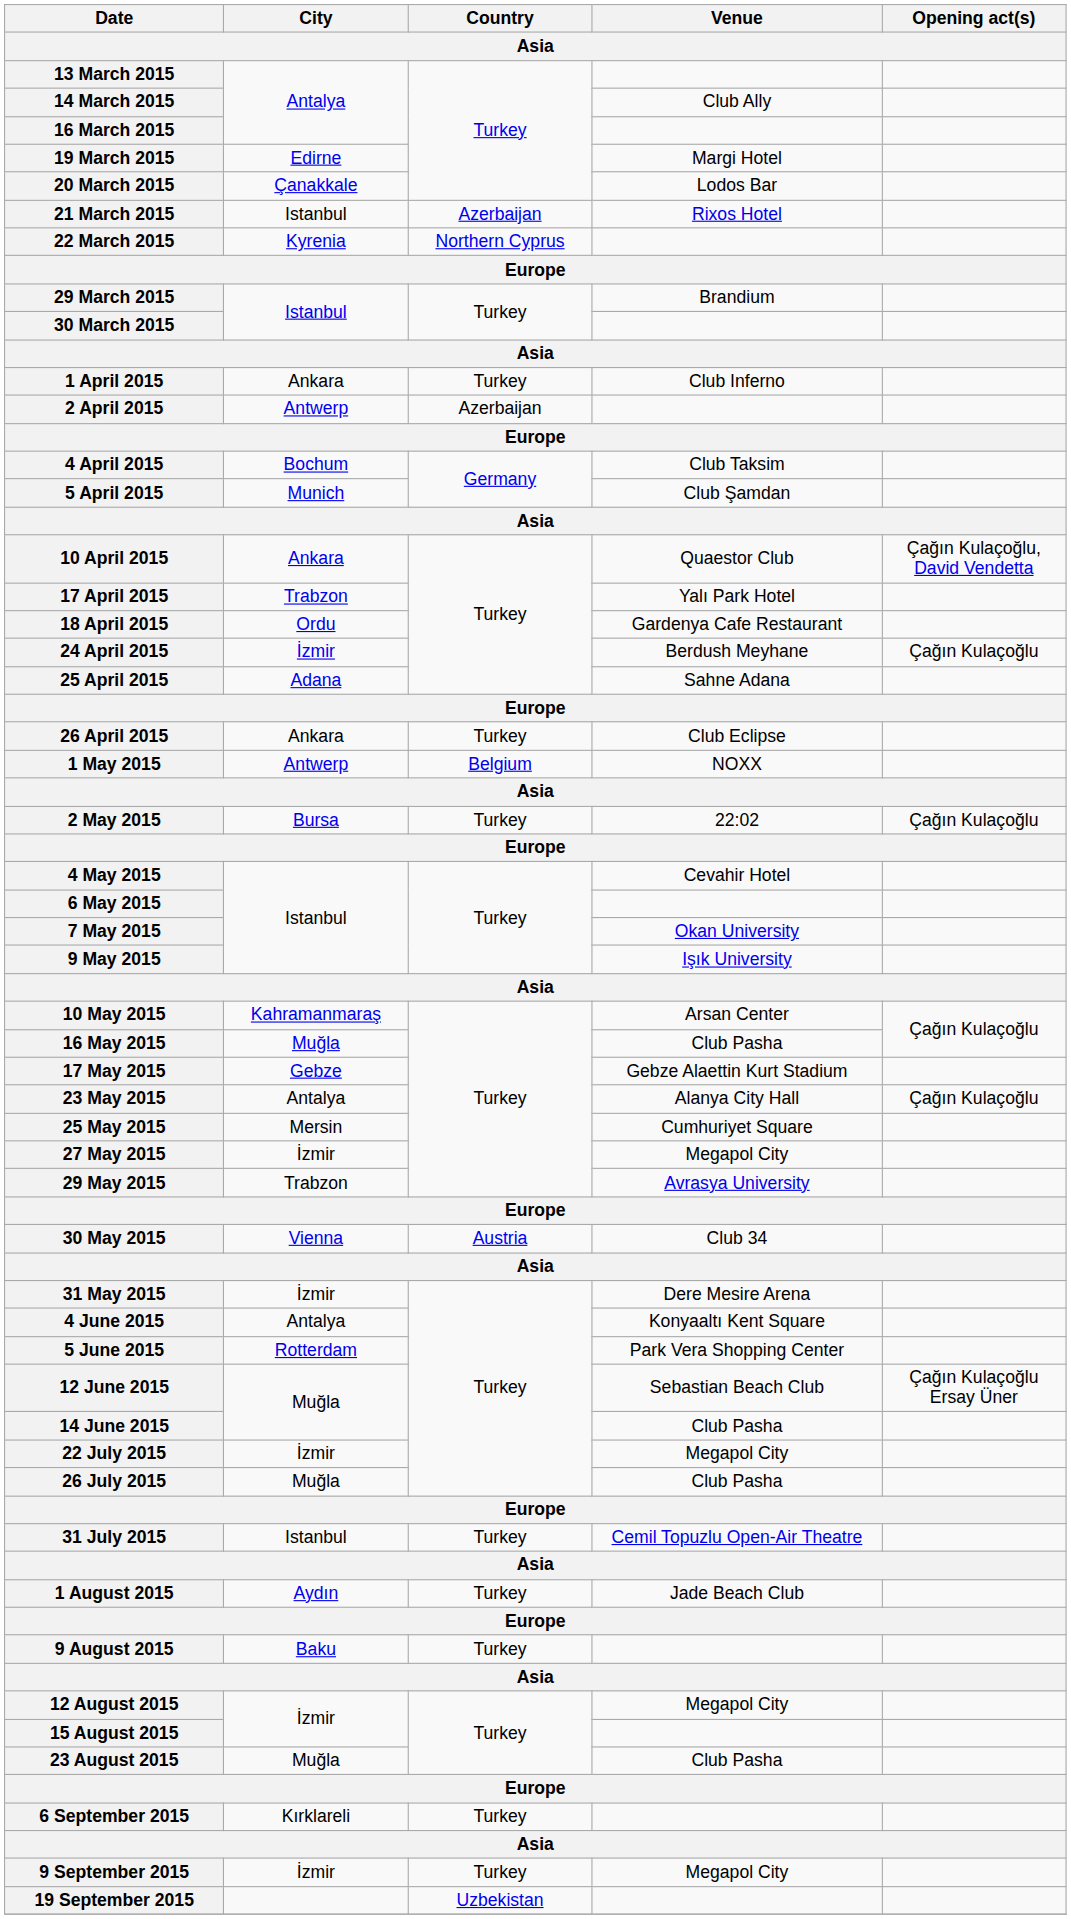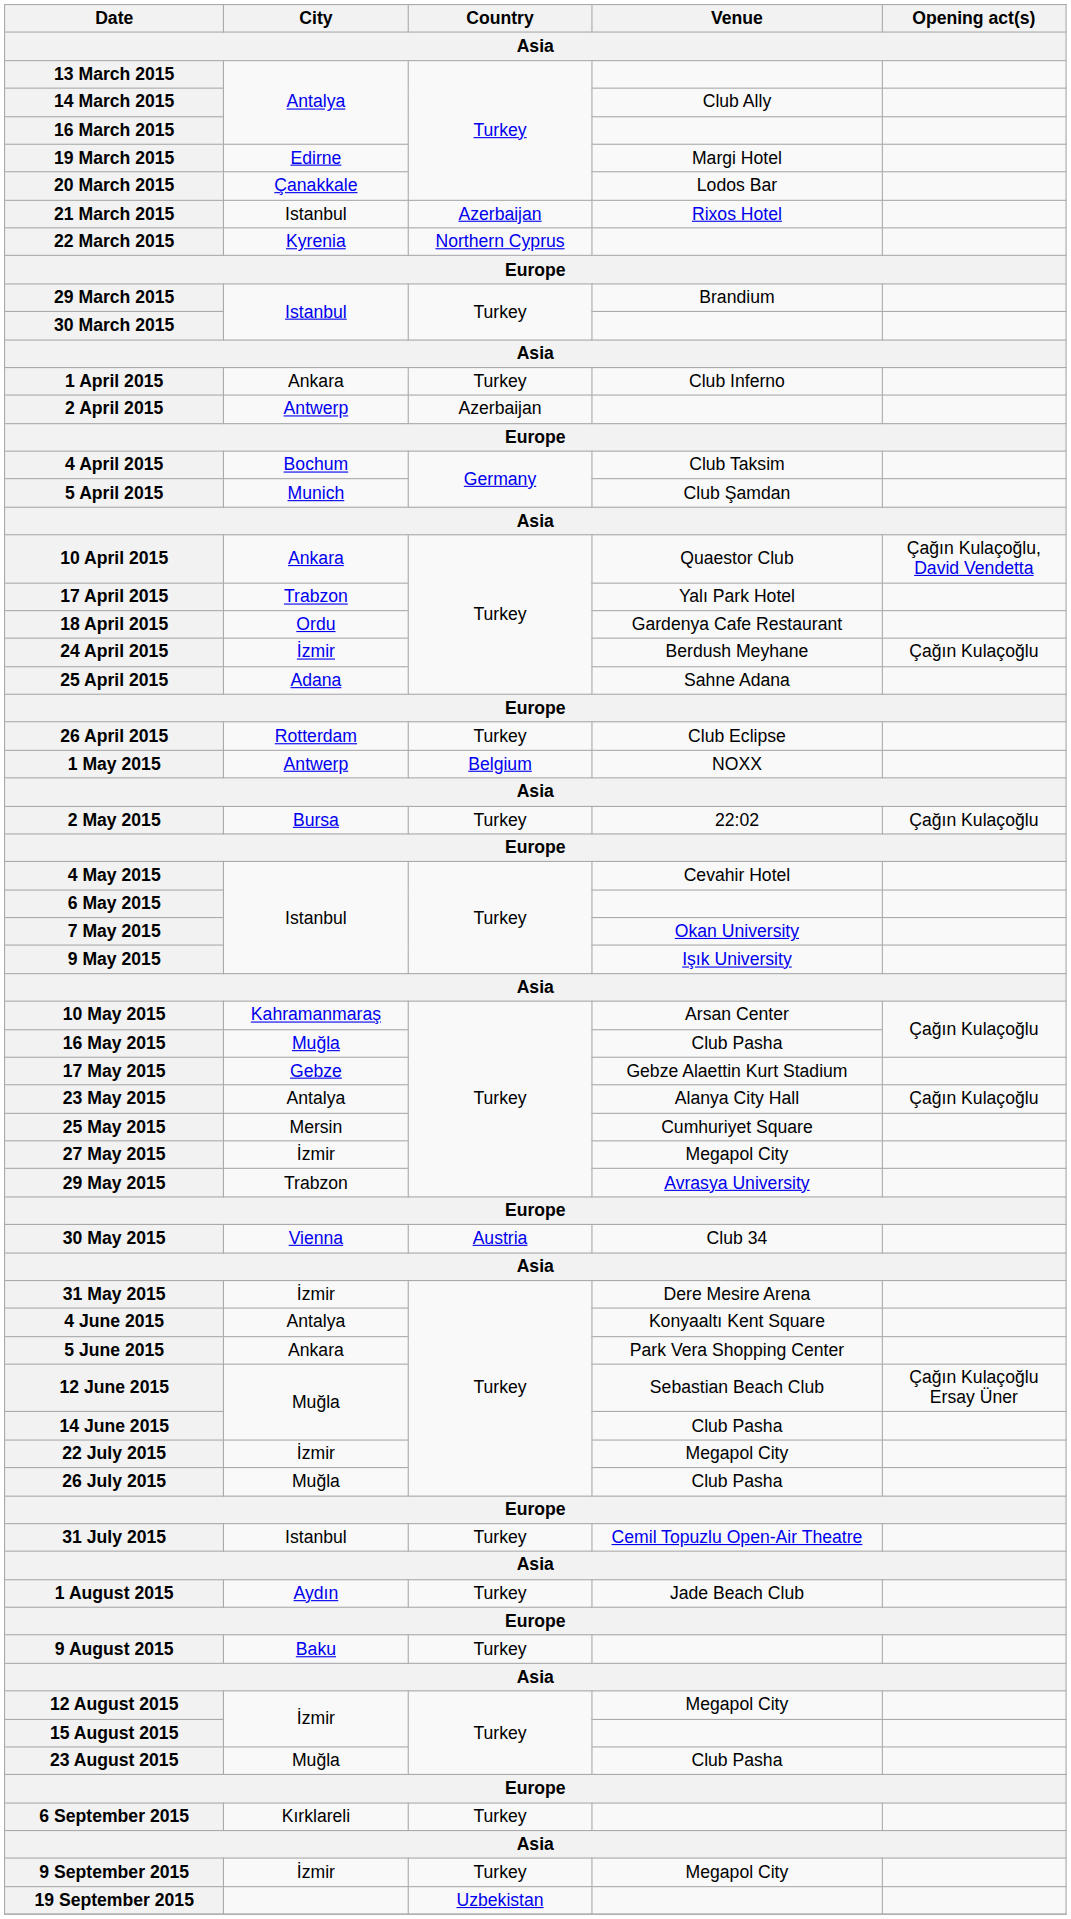26 April 2015 | City: Ankara -> Rotterdam
5 June 2015 | City: Rotterdam -> Ankara
